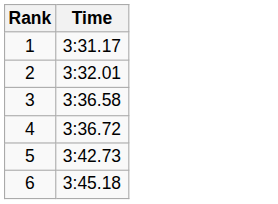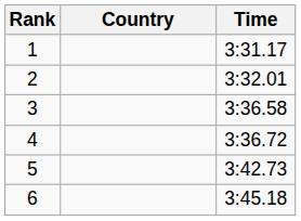+ column: Country
